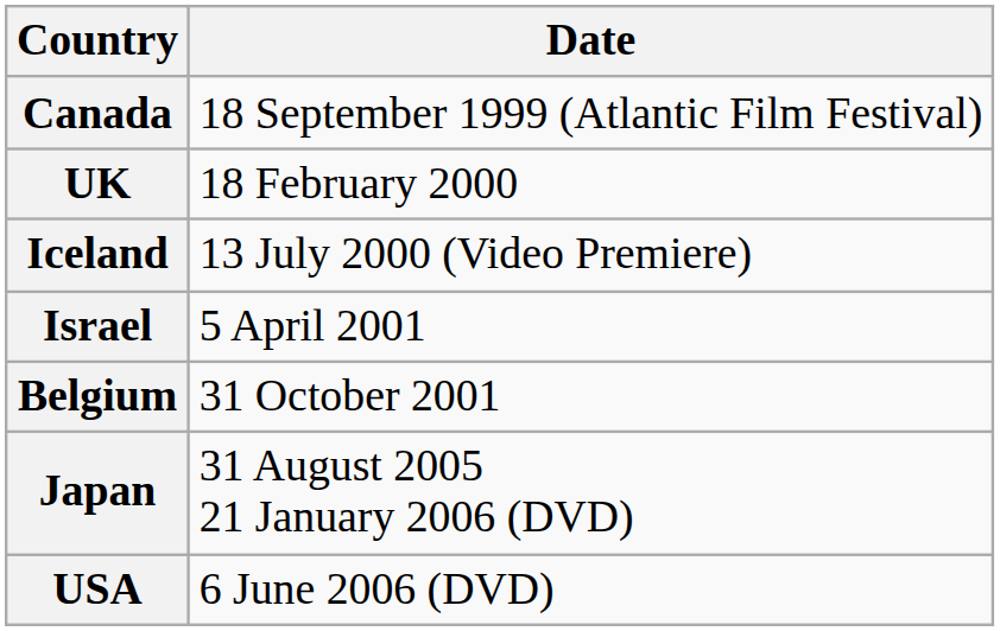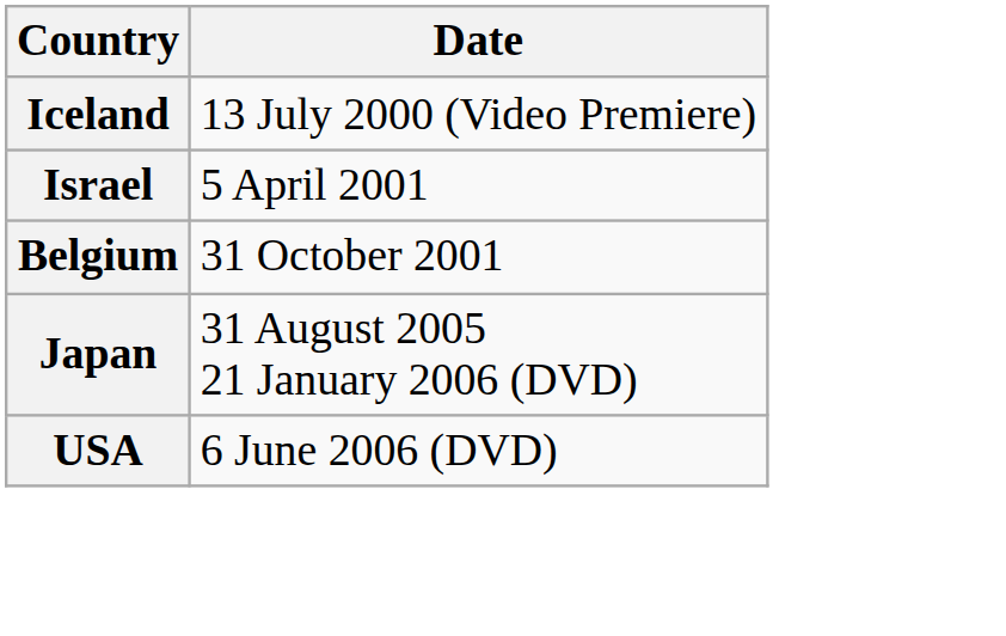- row: Canada | 18 September 1999 (Atlantic Film Festival)
- row: UK | 18 February 2000
